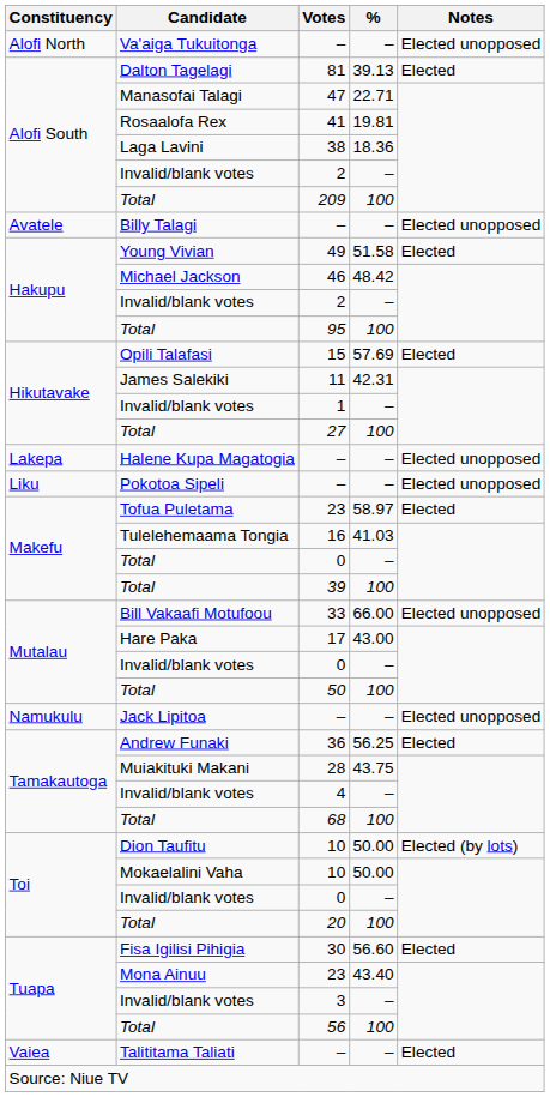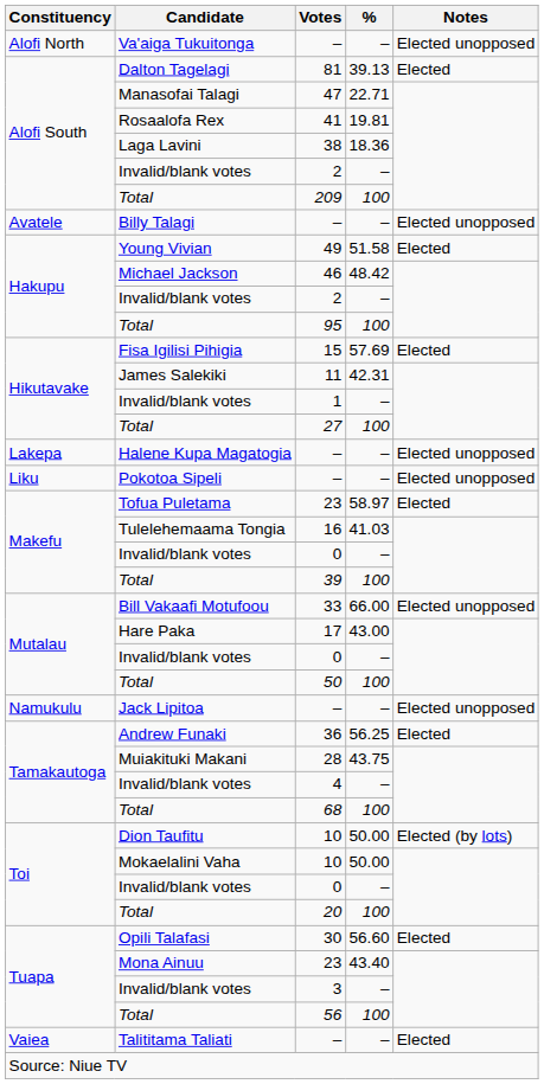15 | Candidate: Opili Talafasi -> Fisa Igilisi Pihigia
Makefu / 0 | Candidate: Total -> Invalid/blank votes
30 | Candidate: Fisa Igilisi Pihigia -> Opili Talafasi
